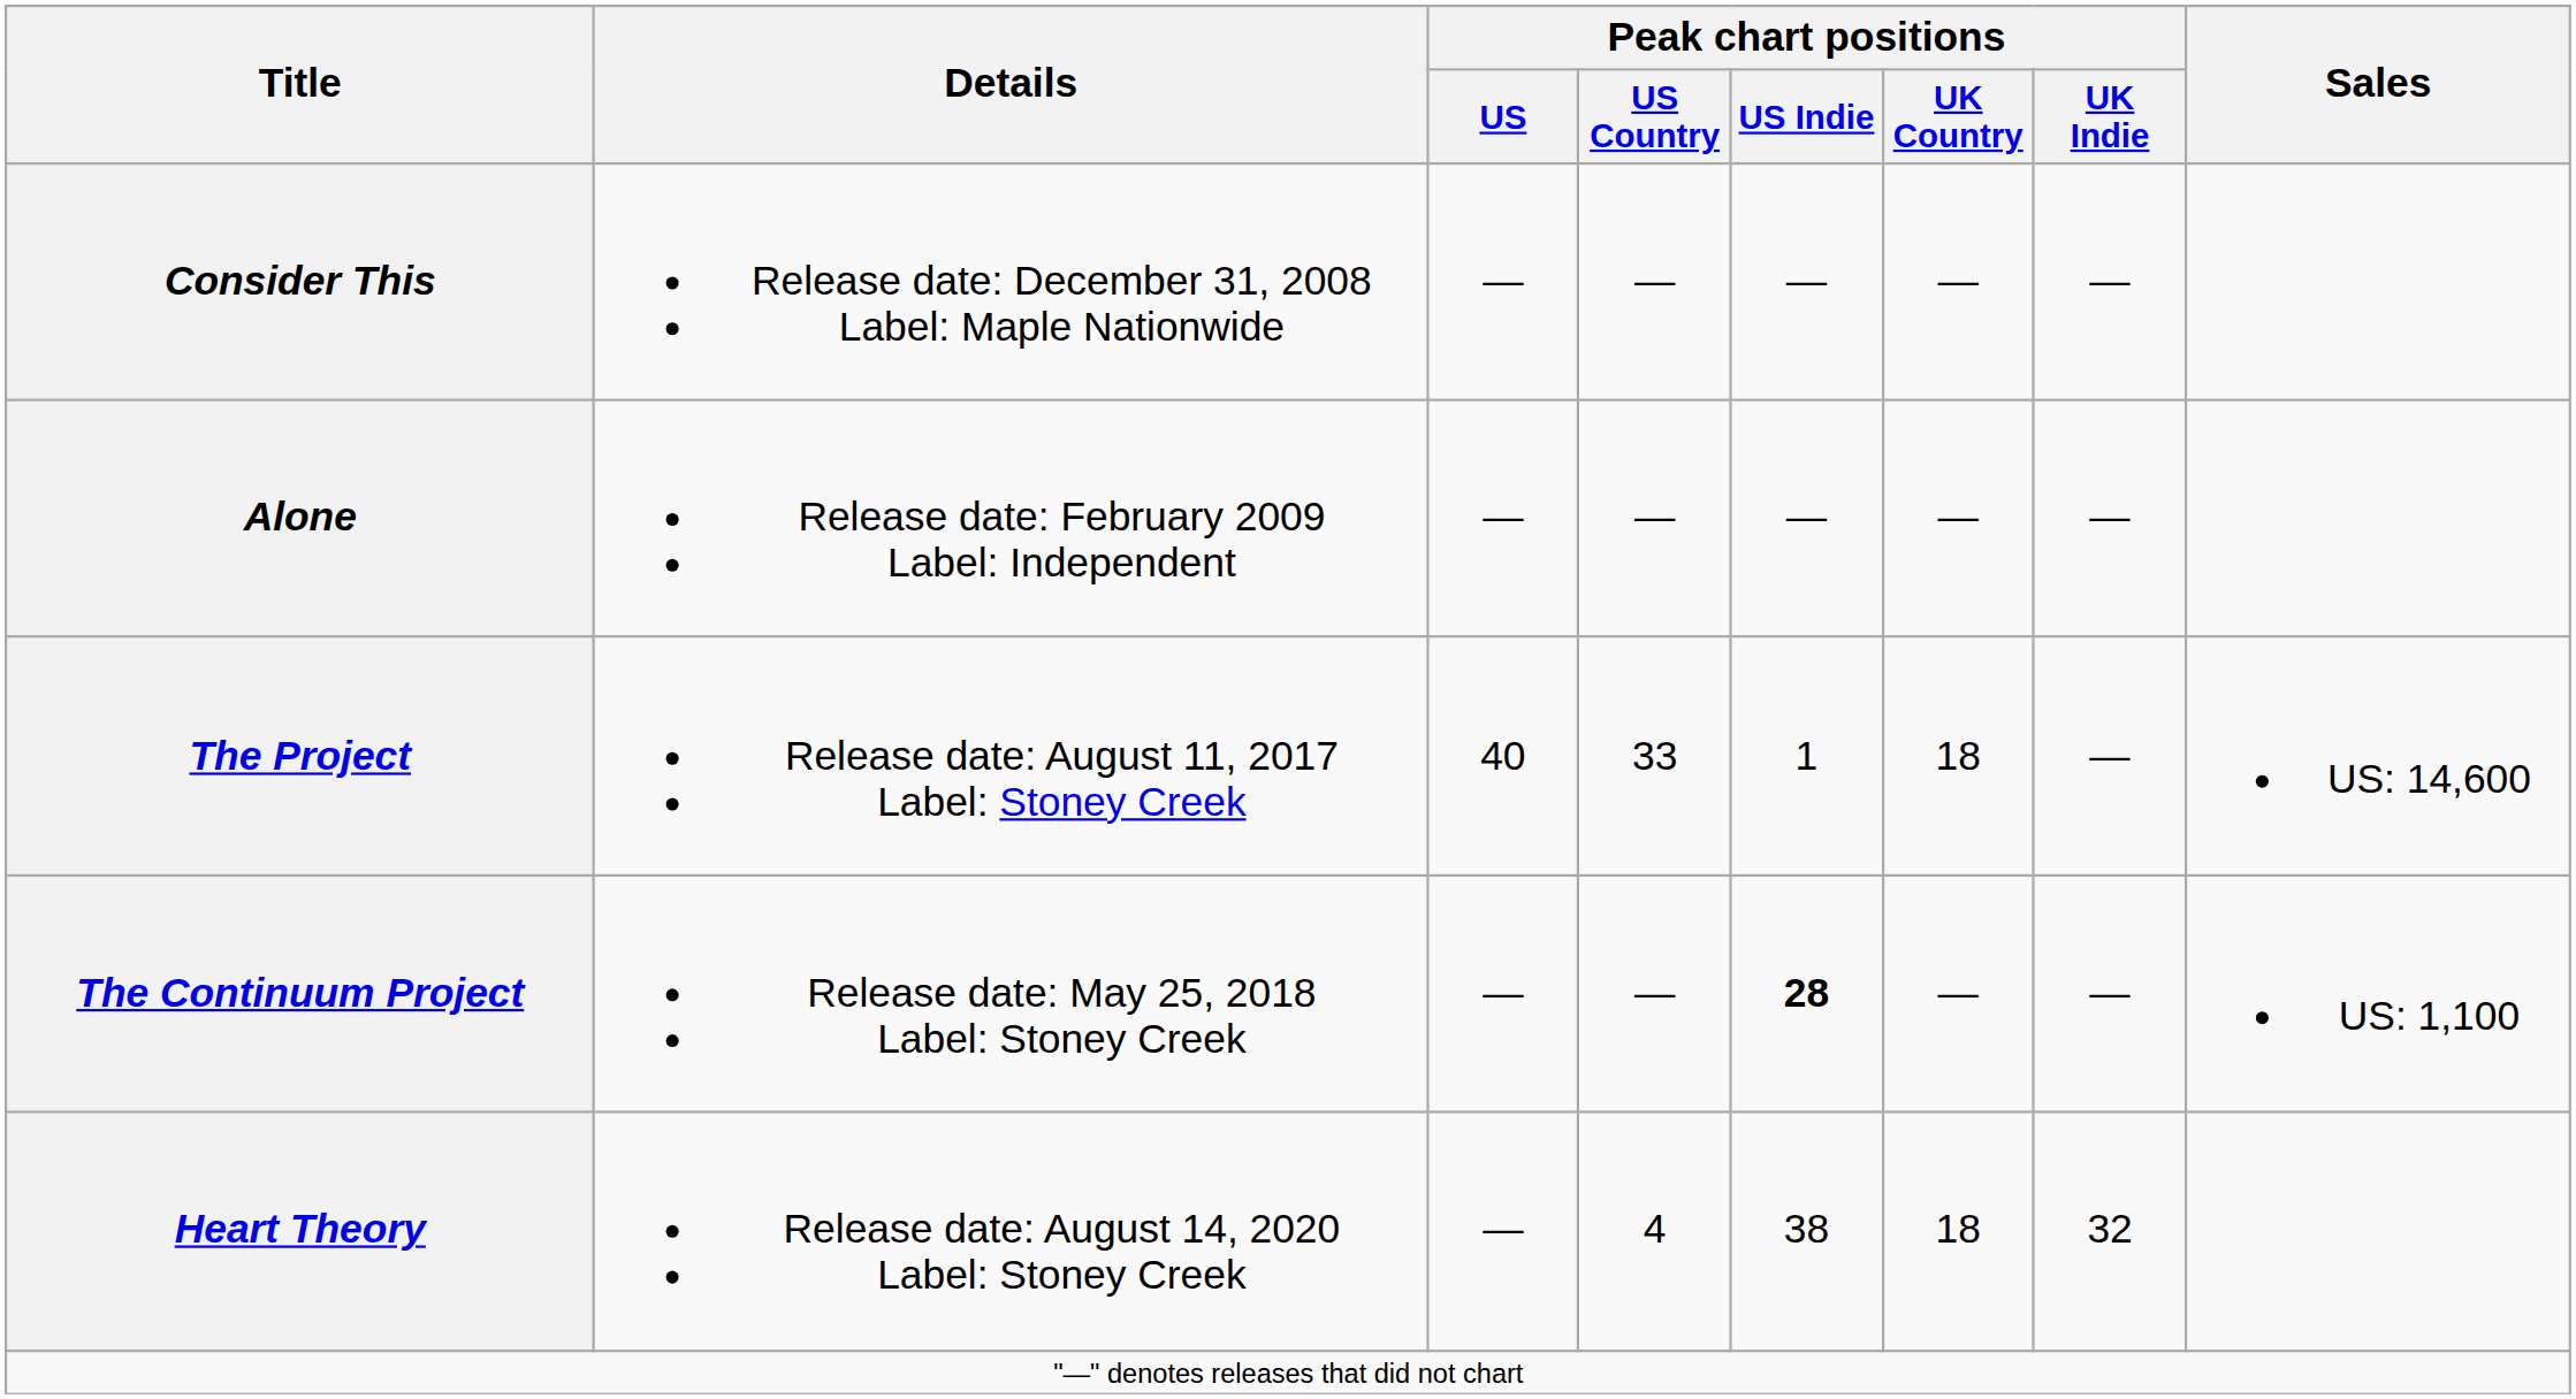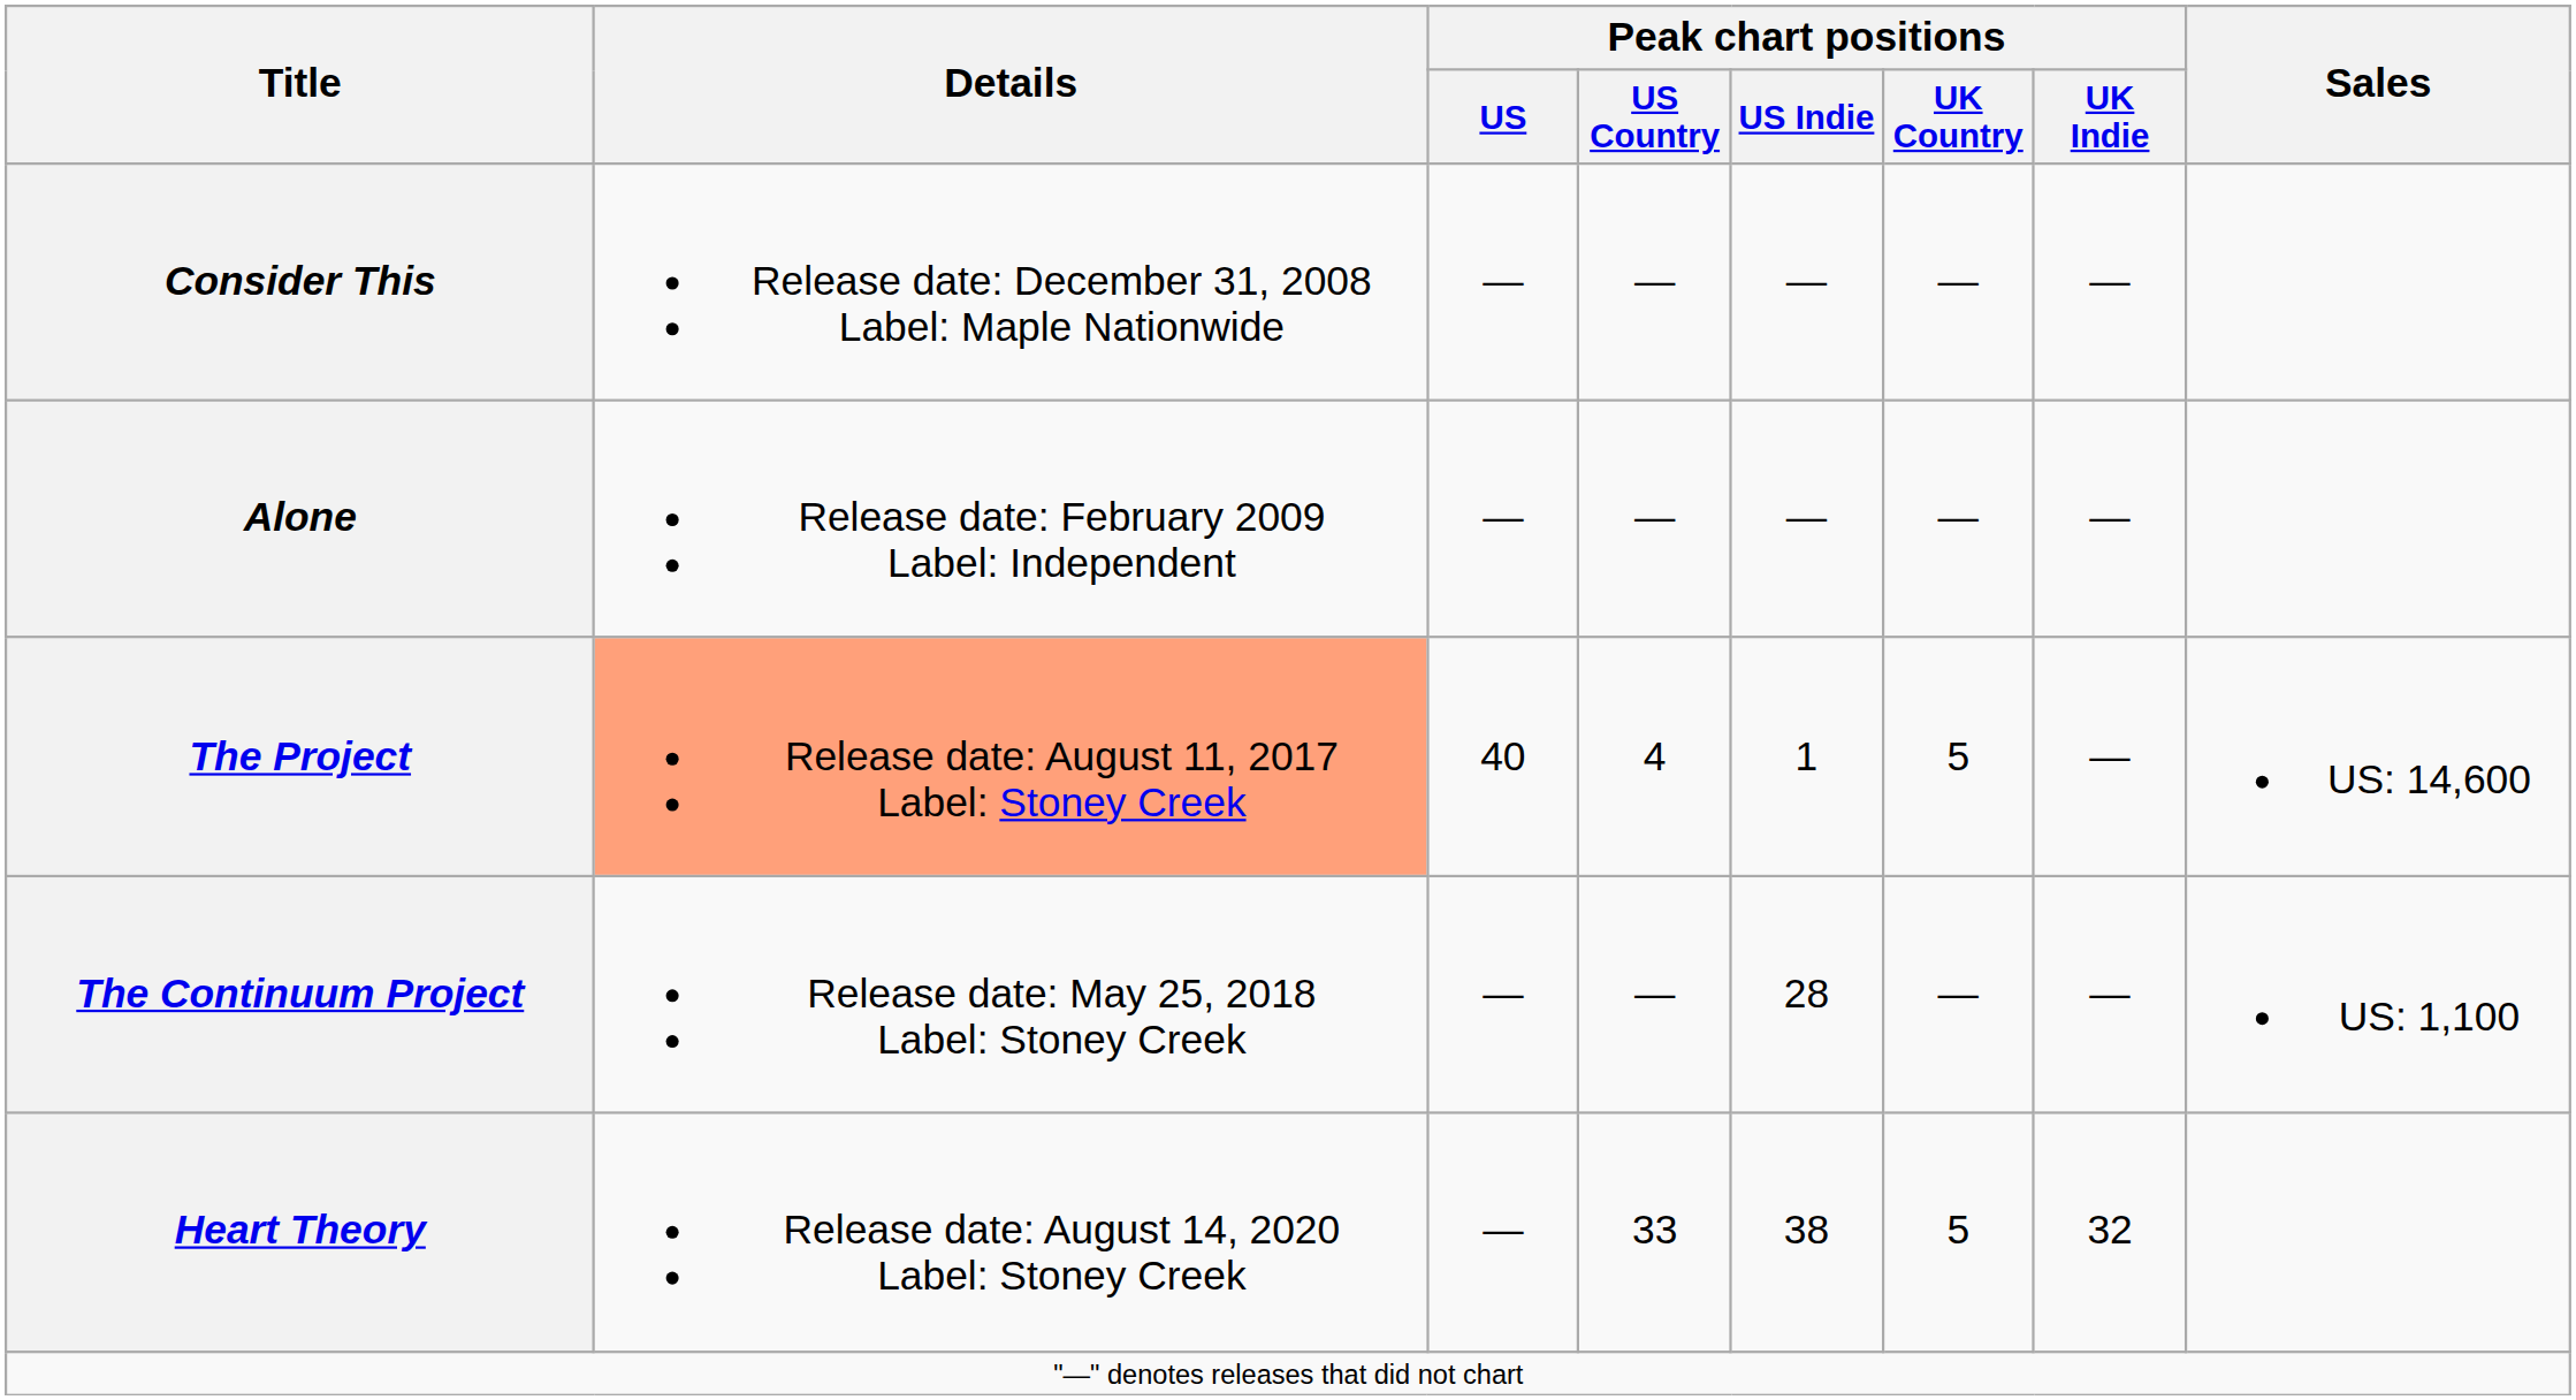The Project | Details: no background -> lightsalmon background
The Project | Peak chart positions / US Country: 33 -> 4
The Project | Peak chart positions / UK Country: 18 -> 5
The Continuum Project | Peak chart positions / US Indie: bold -> normal
Heart Theory | Peak chart positions / US Country: 4 -> 33
Heart Theory | Peak chart positions / UK Country: 18 -> 5
